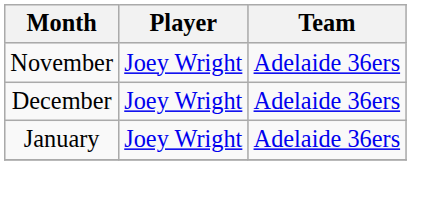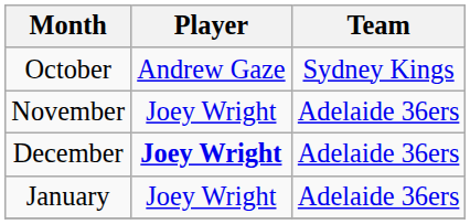+ row: October | Andrew Gaze | Sydney Kings
December | Player: normal -> bold
